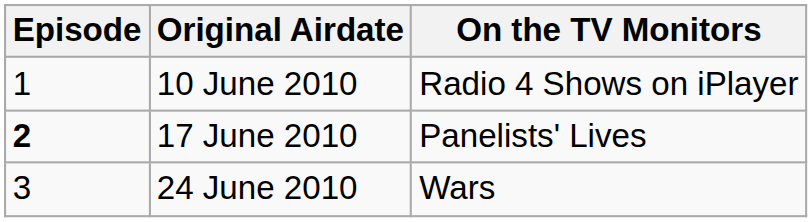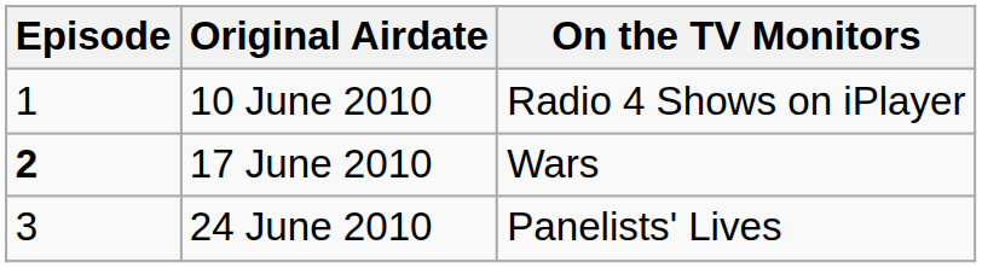17 June 2010 | On the TV Monitors: Panelists' Lives -> Wars
24 June 2010 | On the TV Monitors: Wars -> Panelists' Lives
